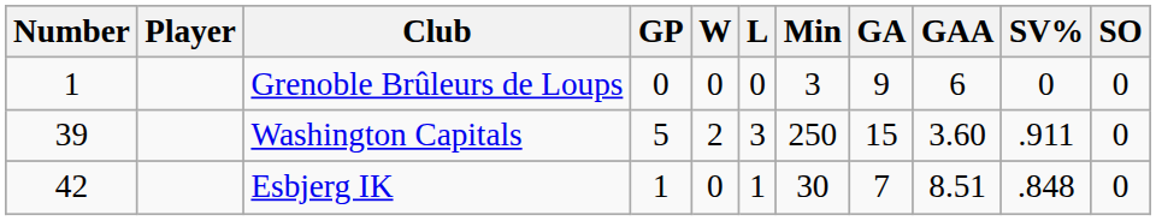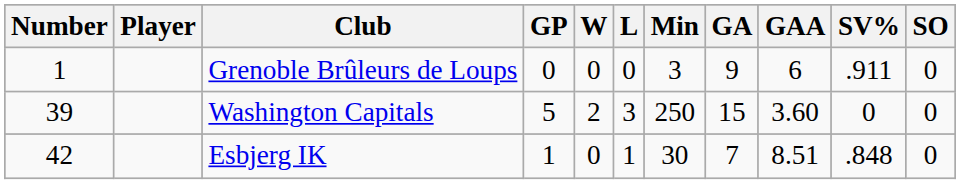Grenoble Brûleurs de Loups | SV%: 0 -> .911
Washington Capitals | SV%: .911 -> 0
